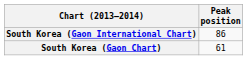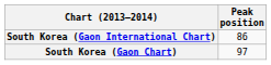South Korea (Gaon Chart) | Peak position: 61 -> 97
